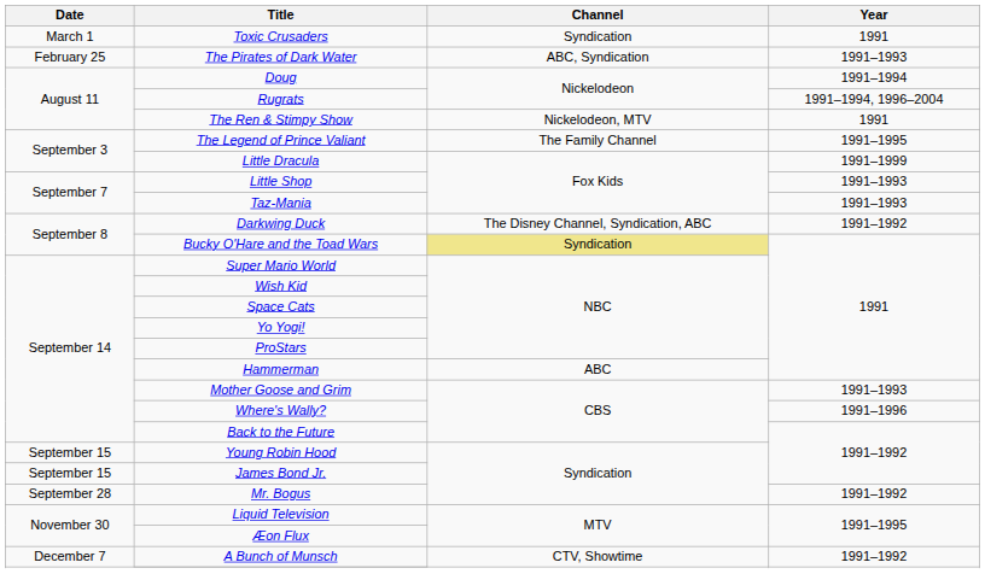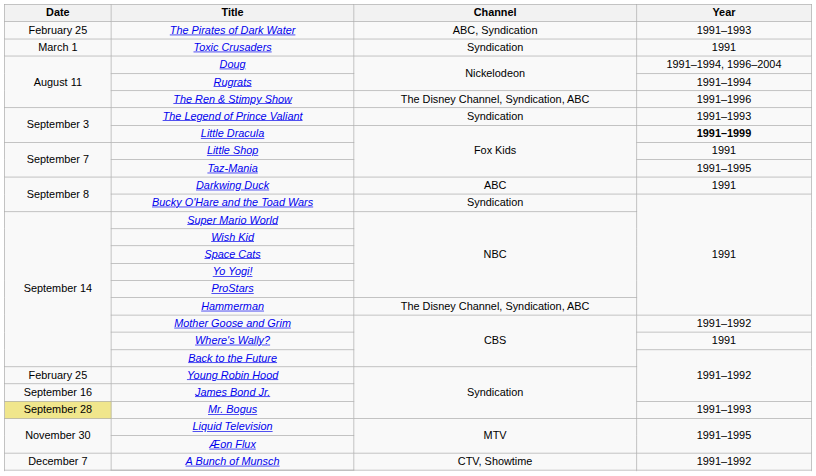rows swapped: The Pirates of Dark Water <-> Toxic Crusaders
Doug | Year: 1991–1994 -> 1991–1994, 1996–2004
Rugrats | Year: 1991–1994, 1996–2004 -> 1991–1994
The Ren & Stimpy Show | Channel: Nickelodeon, MTV -> The Disney Channel, Syndication, ABC
The Ren & Stimpy Show | Year: 1991 -> 1991–1996
The Legend of Prince Valiant | Channel: The Family Channel -> Syndication
The Legend of Prince Valiant | Year: 1991–1995 -> 1991–1993
Little Dracula | Year: normal -> bold
Little Shop | Year: 1991–1993 -> 1991
Taz-Mania | Year: 1991–1993 -> 1991–1995
Darkwing Duck | Channel: The Disney Channel, Syndication, ABC -> ABC
Darkwing Duck | Year: 1991–1992 -> 1991
Bucky O'Hare and the Toad Wars | Channel: khaki background -> no background
Hammerman | Channel: ABC -> The Disney Channel, Syndication, ABC
Mother Goose and Grim | Year: 1991–1993 -> 1991–1992
Where's Wally? | Year: 1991–1996 -> 1991
Young Robin Hood | Date: September 15 -> February 25
James Bond Jr. | Date: September 15 -> September 16
Mr. Bogus | Date: no background -> khaki background
Mr. Bogus | Year: 1991–1992 -> 1991–1993
